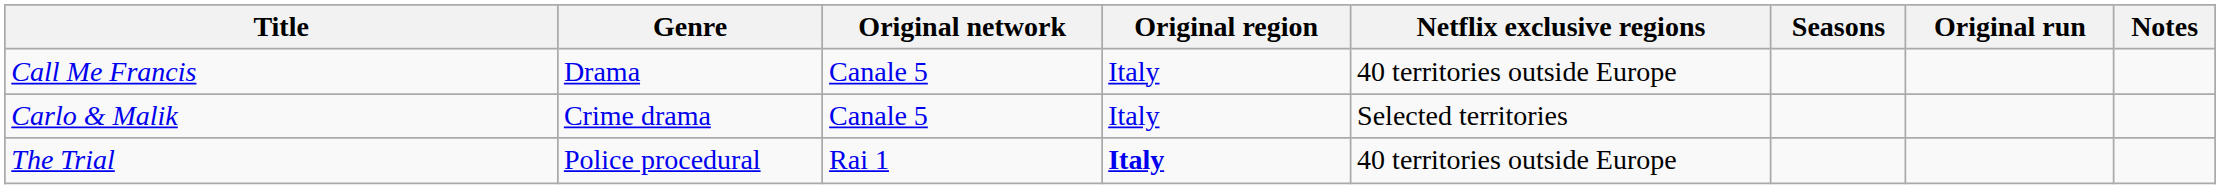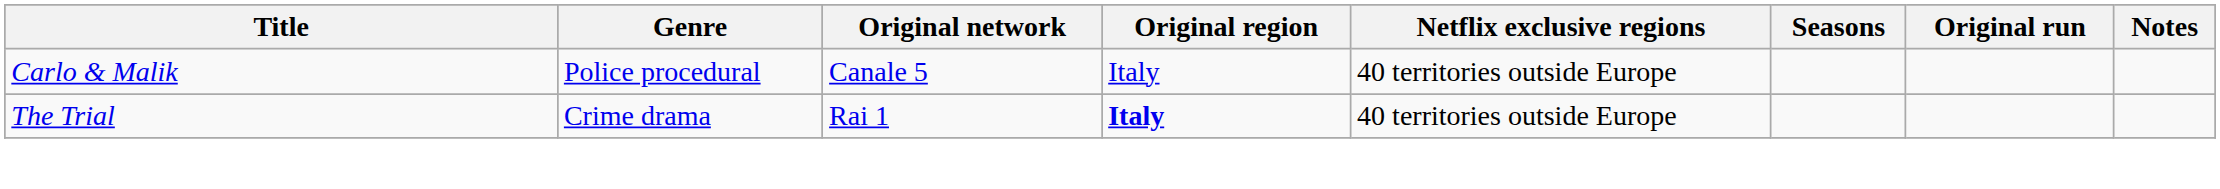- row: Call Me Francis | Drama | Canale 5 | Italy | 40 territories outside Europe
Carlo & Malik | Genre: Crime drama -> Police procedural
Carlo & Malik | Netflix exclusive regions: Selected territories -> 40 territories outside Europe
The Trial | Genre: Police procedural -> Crime drama
